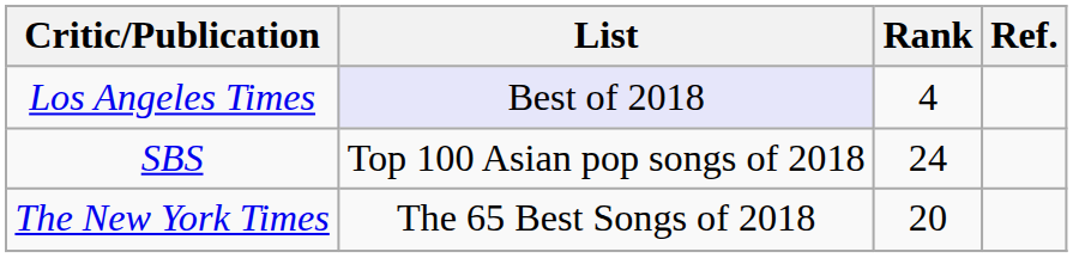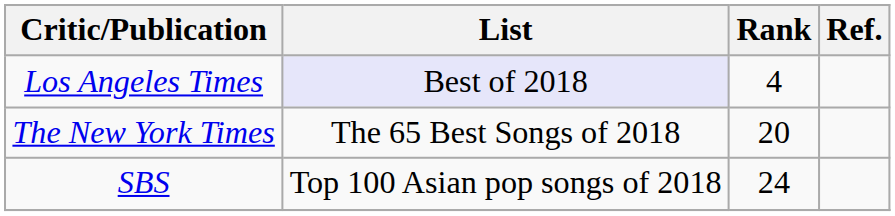rows swapped: The New York Times <-> SBS
